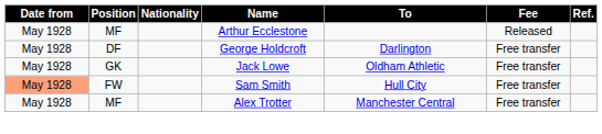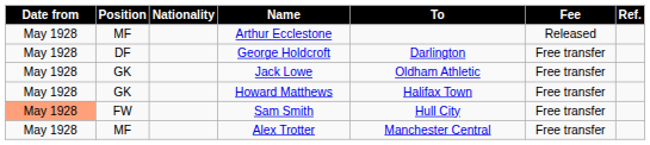+ row: May 1928 | GK | Howard Matthews | Halifax Town | Free transfer
